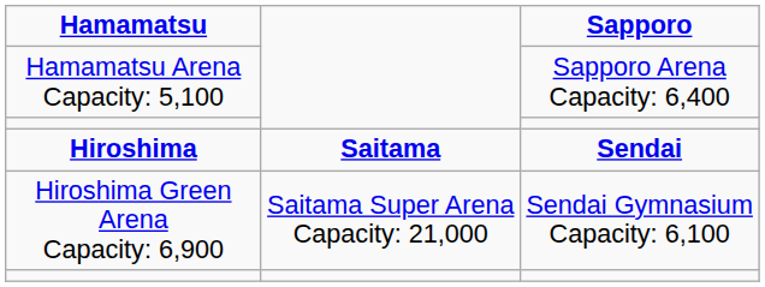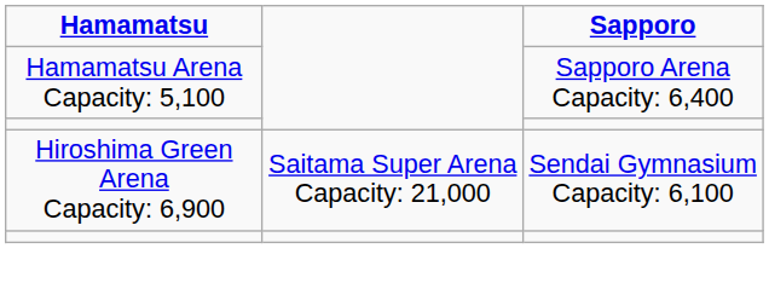- row: Hiroshima | Saitama | Sendai
